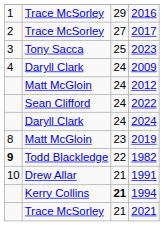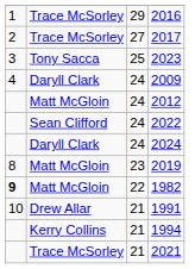1982 | column 2: Todd Blackledge -> Matt McGloin
1994 | column 3: bold -> normal
